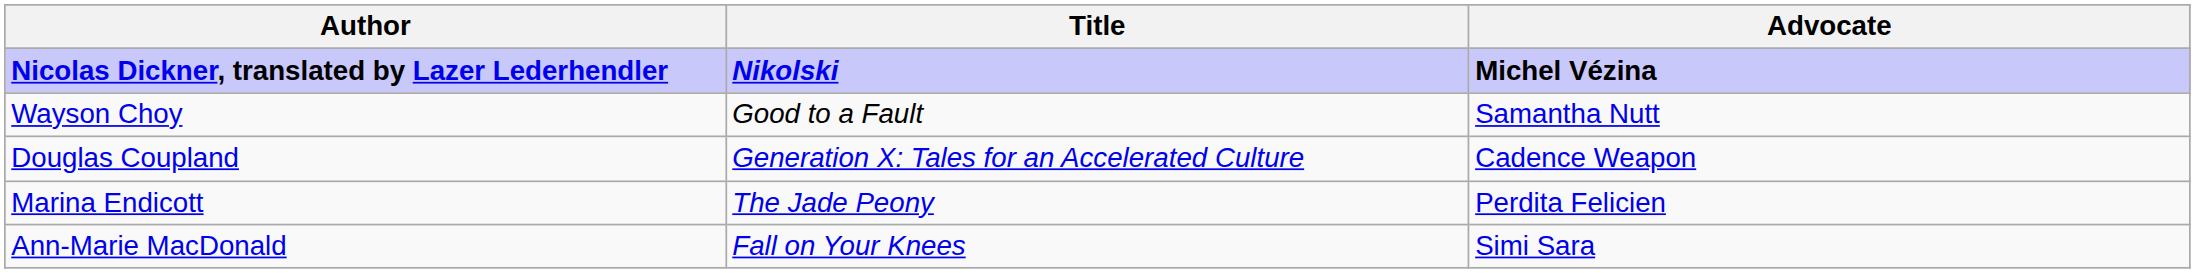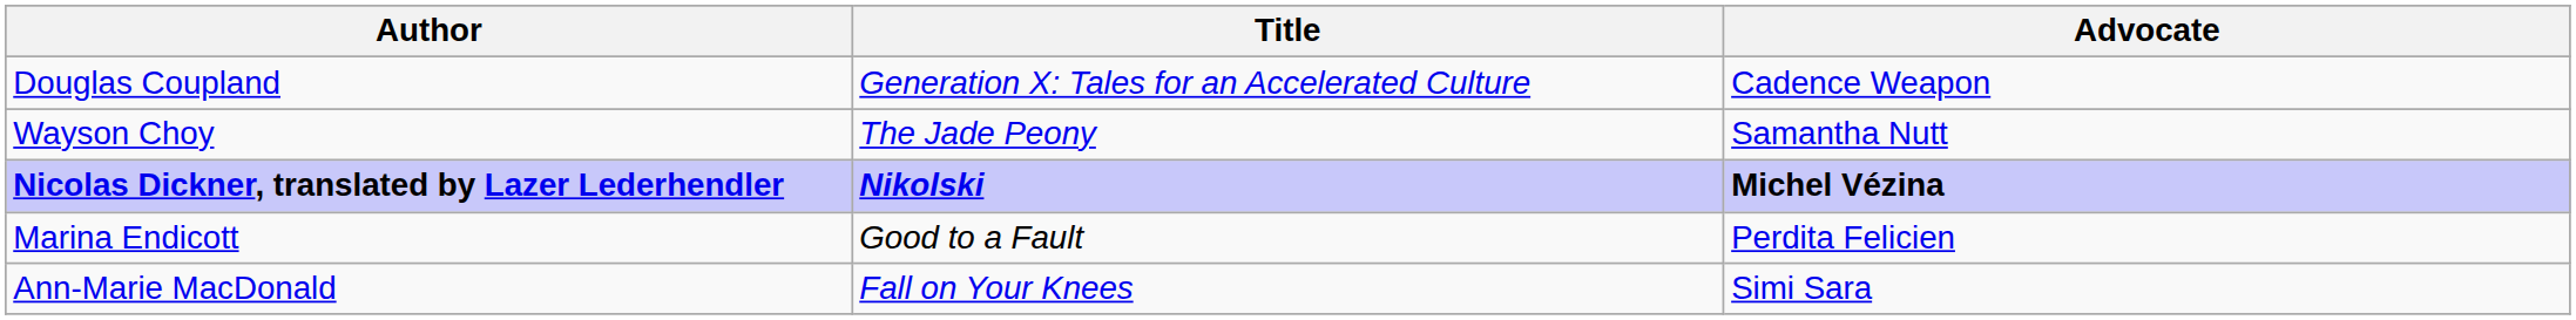rows swapped: Nicolas Dickner, translated by Lazer Lederhendler <-> Douglas Coupland
Wayson Choy | Title: Good to a Fault -> The Jade Peony
Marina Endicott | Title: The Jade Peony -> Good to a Fault
